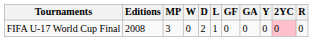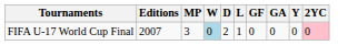- column: R | 0
FIFA U-17 World Cup Final | Editions: 2008 -> 2007
FIFA U-17 World Cup Final | W: no background -> lightblue background
